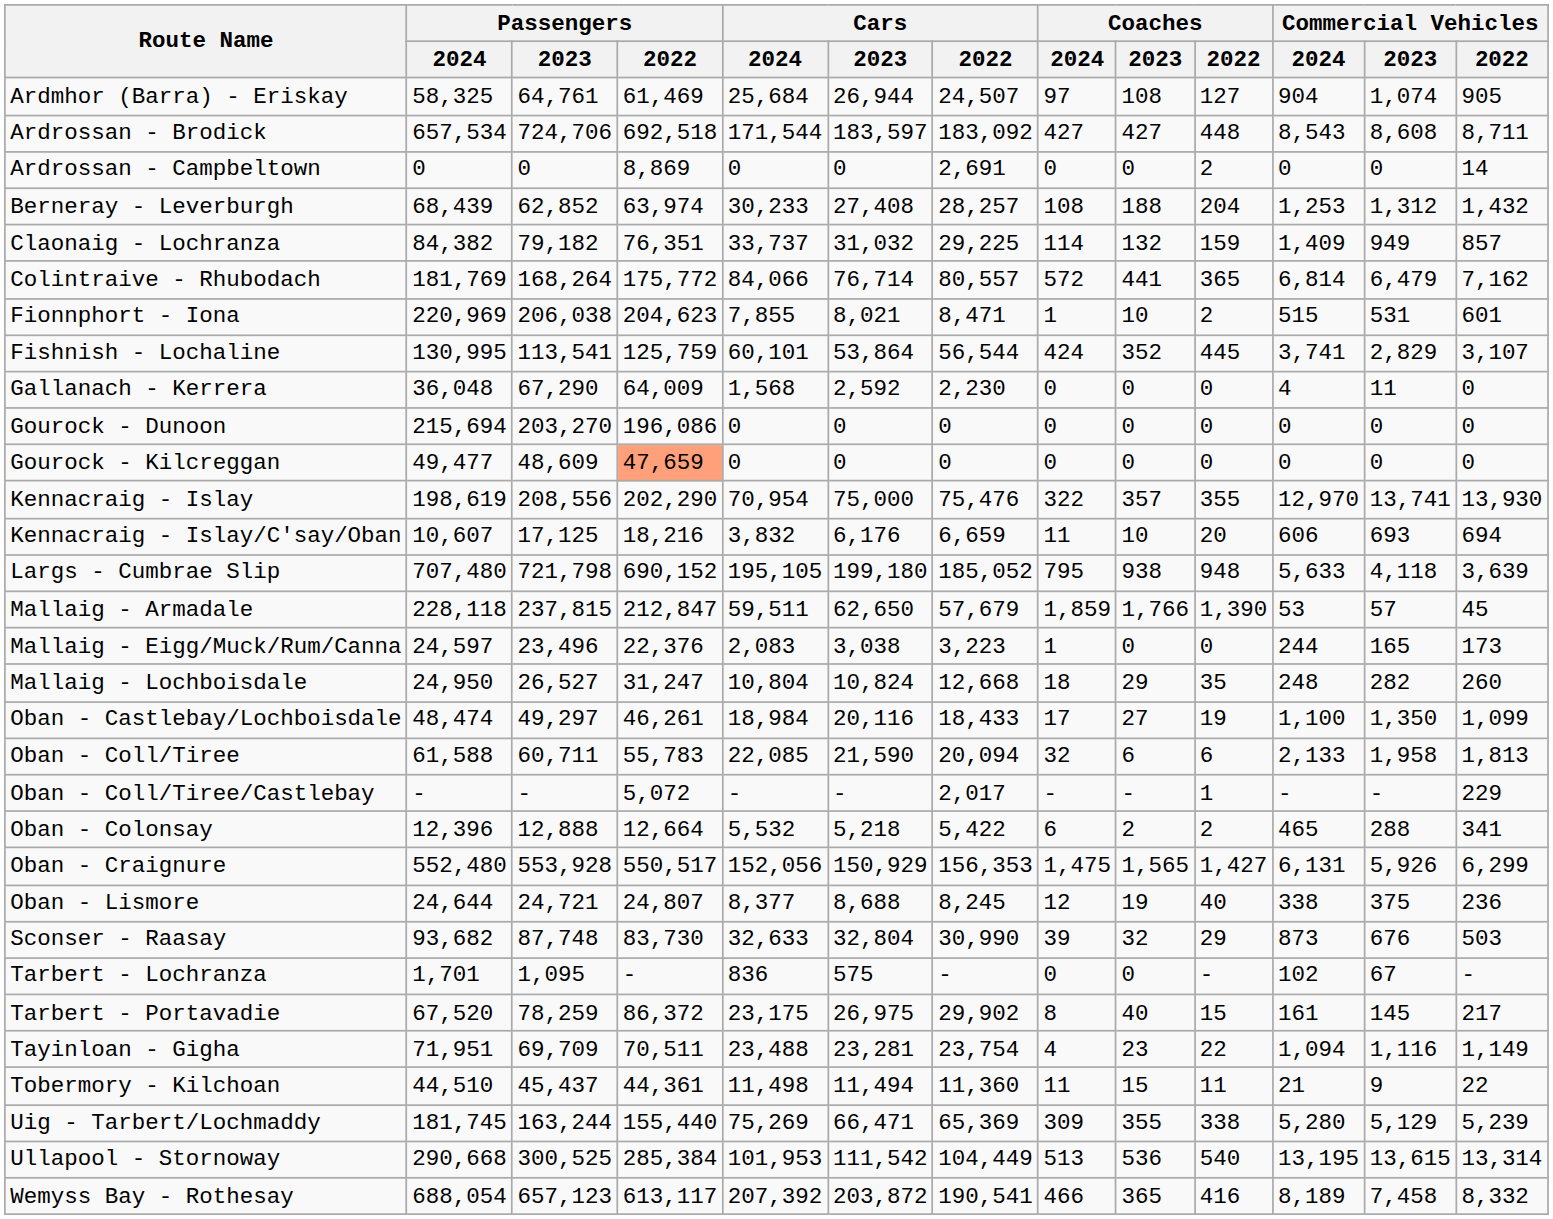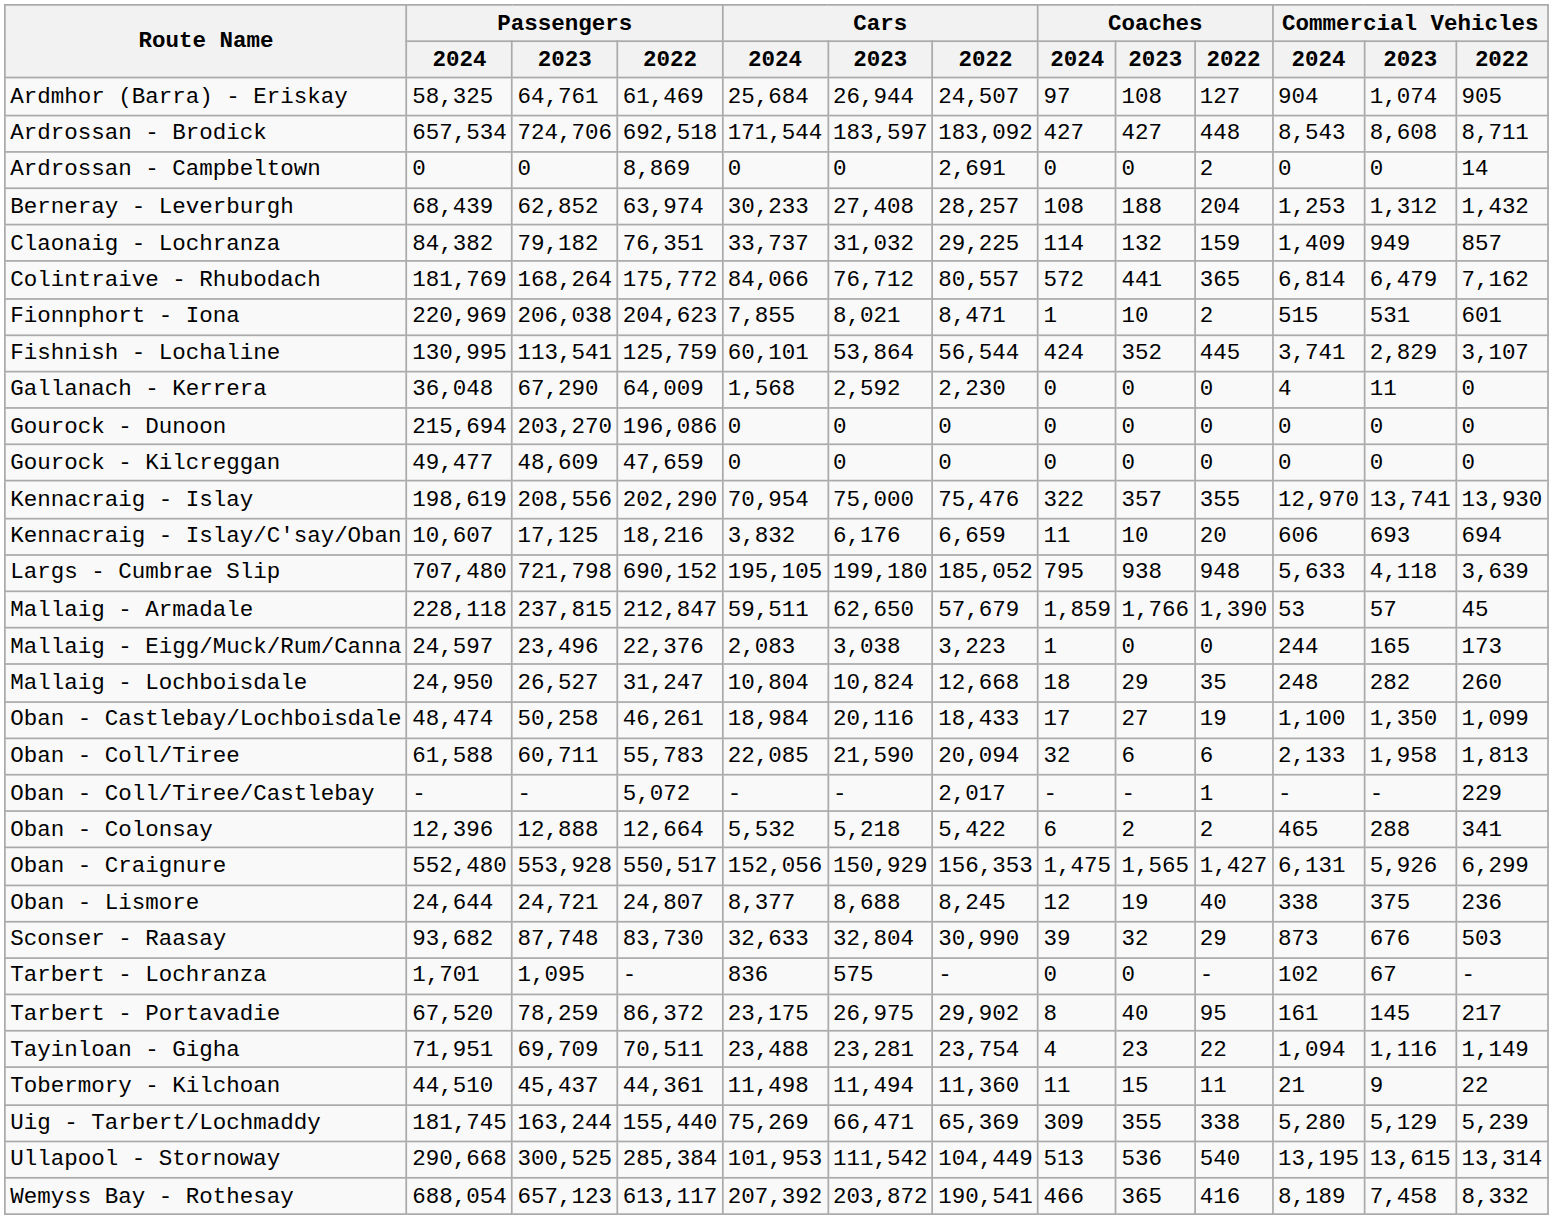Colintraive - Rhubodach | Cars / 2023: 76,714 -> 76,712
Gourock - Kilcreggan | Passengers / 2022: lightsalmon background -> no background
Oban - Castlebay/Lochboisdale | Passengers / 2023: 49,297 -> 50,258
Tarbert - Portavadie | Coaches / 2022: 15 -> 95
